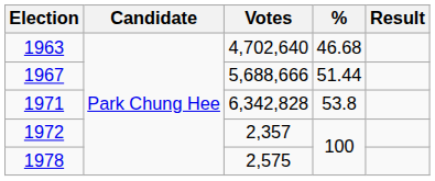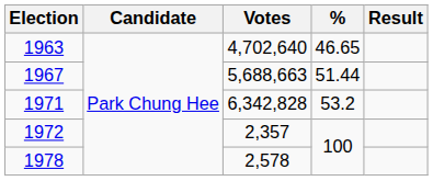1963 | %: 46.68 -> 46.65
1967 | Votes: 5,688,666 -> 5,688,663
1971 | %: 53.8 -> 53.2
1978 | Votes: 2,575 -> 2,578
